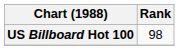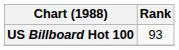US Billboard Hot 100 | Rank: 98 -> 93
